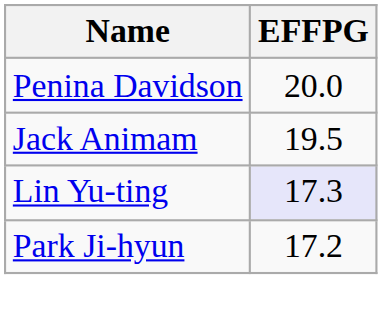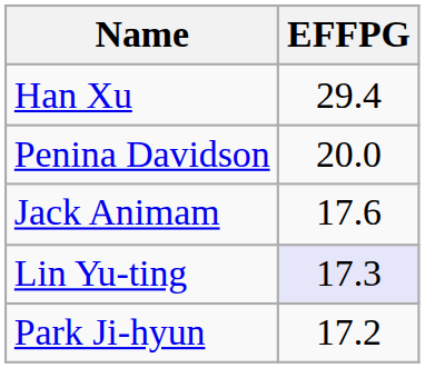+ row: Han Xu | 29.4
Jack Animam | EFFPG: 19.5 -> 17.6
